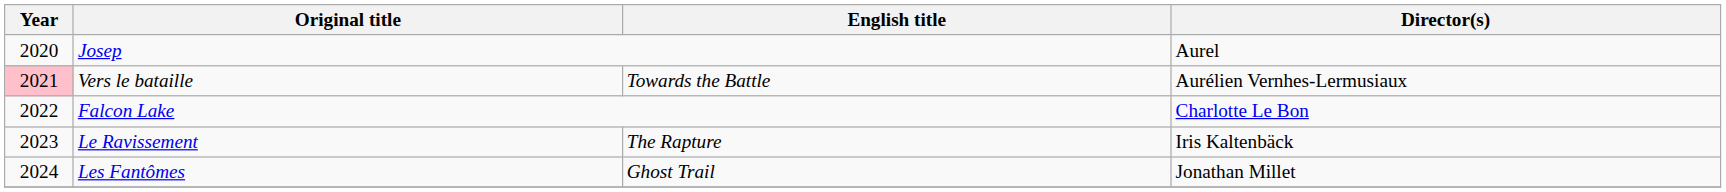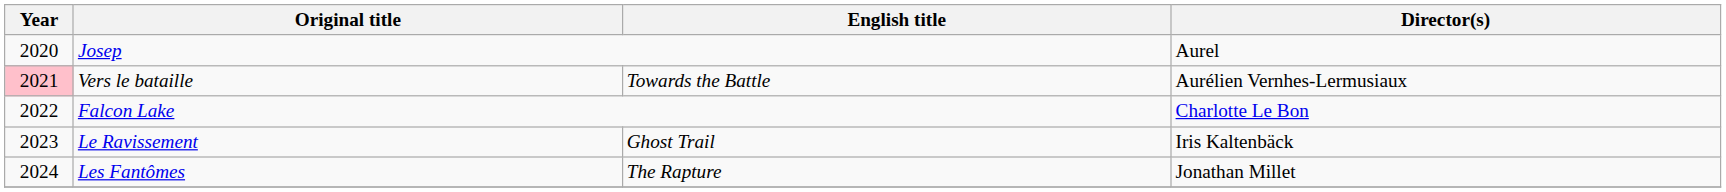Le Ravissement | English title: The Rapture -> Ghost Trail
Les Fantômes | English title: Ghost Trail -> The Rapture
